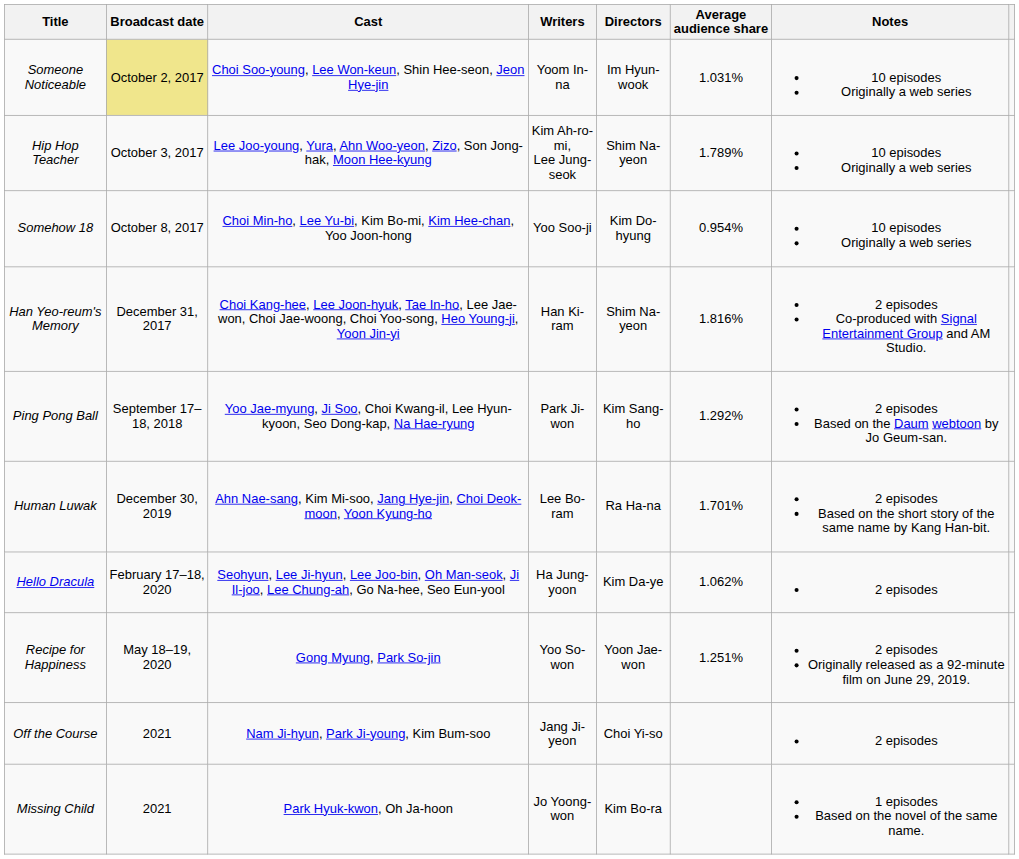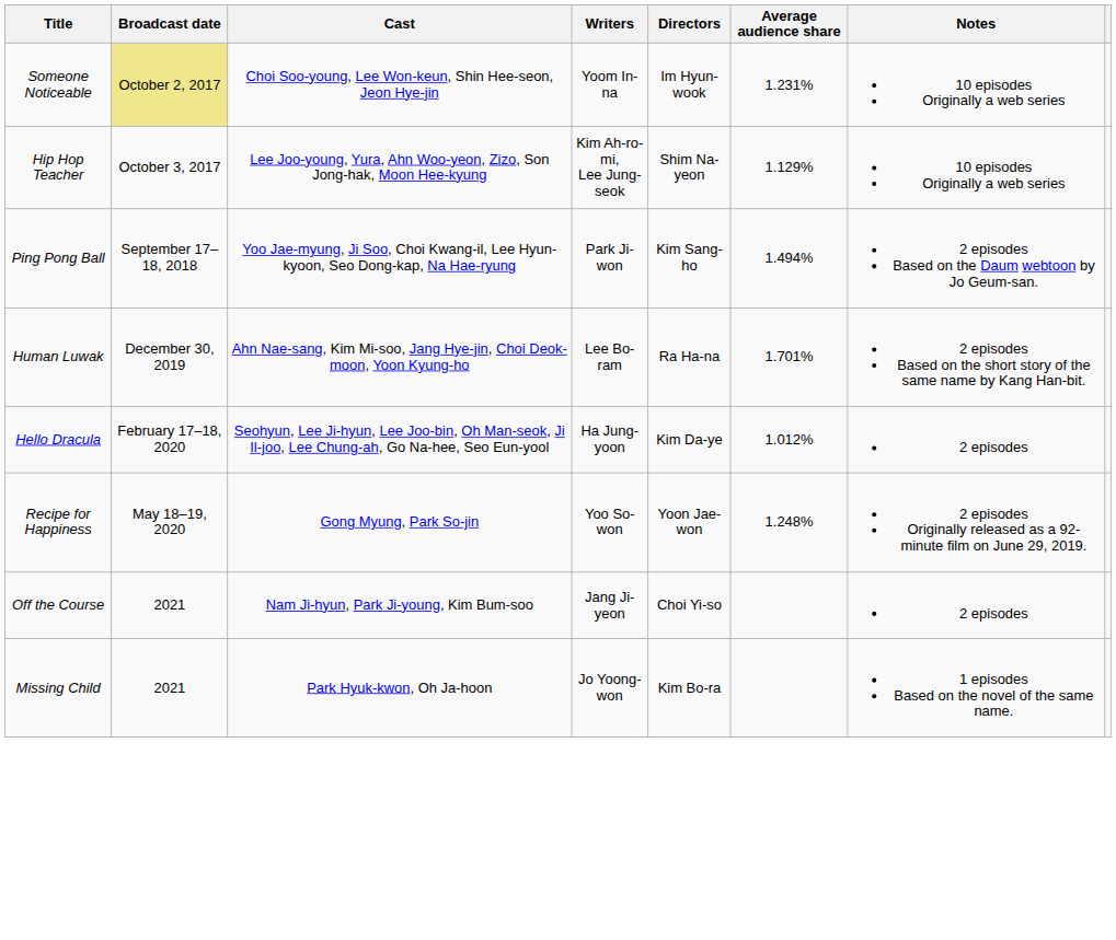Someone Noticeable | Average audience share: 1.031% -> 1.231%
Hip Hop Teacher | Average audience share: 1.789% -> 1.129%
- row: Somehow 18 | October 8, 2017 | Choi Min-ho, Lee Yu-bi, Kim Bo-mi, Kim Hee-chan, Yoo Joon-hong | Yoo Soo-ji | Kim Do-hyung | 0.954% | 10 episodes Originally a web series
- row: Han Yeo-reum's Memory | December 31, 2017 | Choi Kang-hee, Lee Joon-hyuk, Tae In-ho, Lee Jae-won, Choi Jae-woong, Choi Yoo-song, Heo Young-ji, Yoon Jin-yi | Han Ki-ram | Shim Na-yeon | 1.816% | 2 episodes Co-produced with Signal Entertainment Group and AM Studio.
Ping Pong Ball | Average audience share: 1.292% -> 1.494%
Hello Dracula | Average audience share: 1.062% -> 1.012%
Recipe for Happiness | Average audience share: 1.251% -> 1.248%
